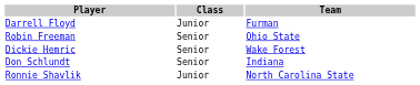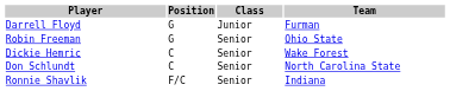+ column: Position | G | G | C | C | F/C
Don Schlundt | Team: Indiana -> North Carolina State
Ronnie Shavlik | Class: Junior -> Senior
Ronnie Shavlik | Team: North Carolina State -> Indiana
